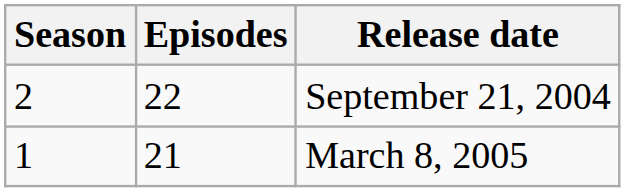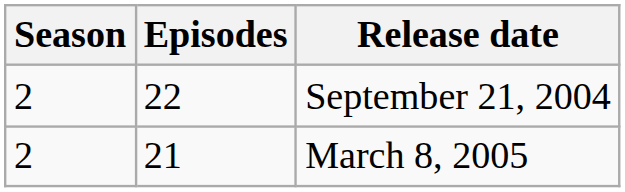March 8, 2005 | Season: 1 -> 2
